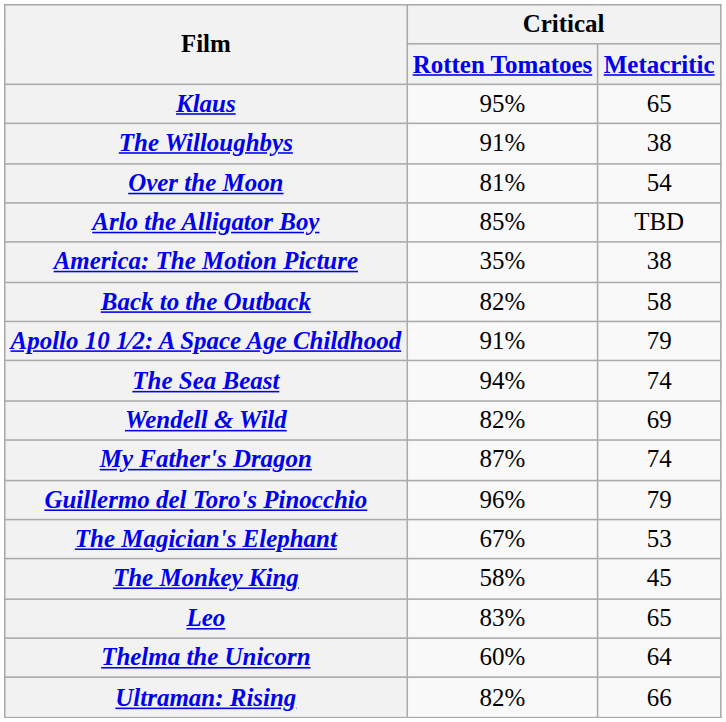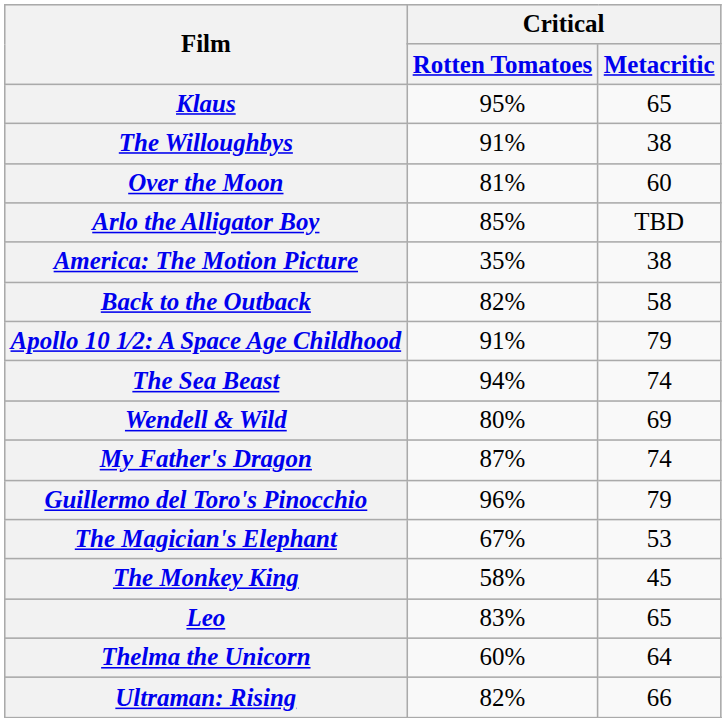Over the Moon | Critical / Metacritic: 54 -> 60
Wendell & Wild | Critical / Rotten Tomatoes: 82% -> 80%
